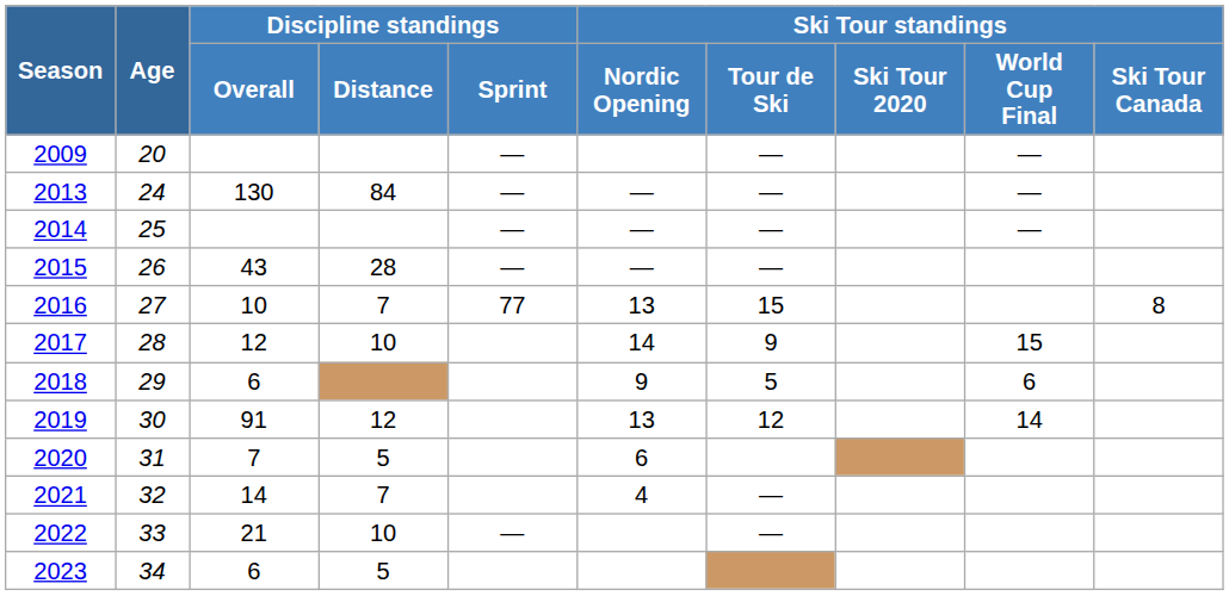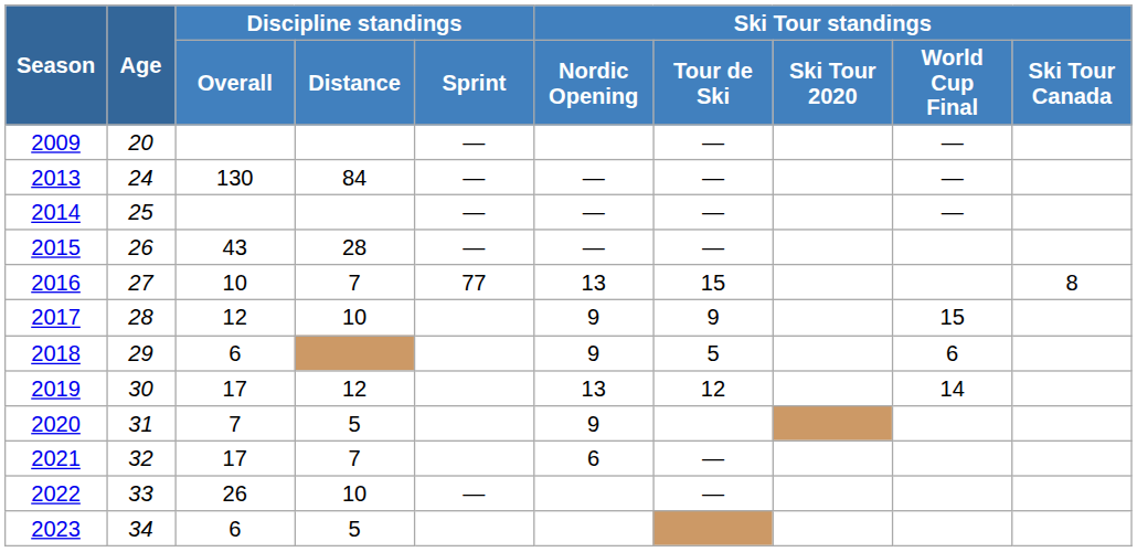2017 | Ski Tour standings / Nordic Opening: 14 -> 9
2019 | Discipline standings / Overall: 91 -> 17
2020 | Ski Tour standings / Nordic Opening: 6 -> 9
2021 | Discipline standings / Overall: 14 -> 17
2021 | Ski Tour standings / Nordic Opening: 4 -> 6
2022 | Discipline standings / Overall: 21 -> 26
